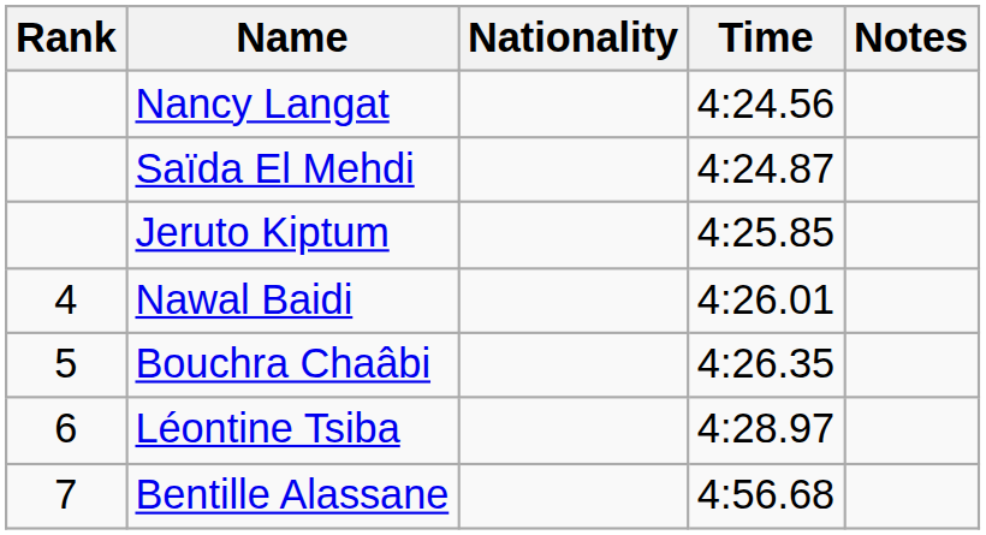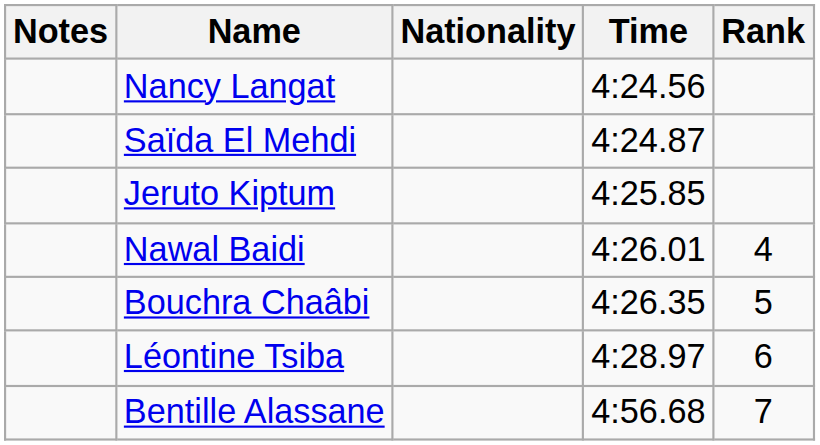columns swapped: Rank <-> Notes
